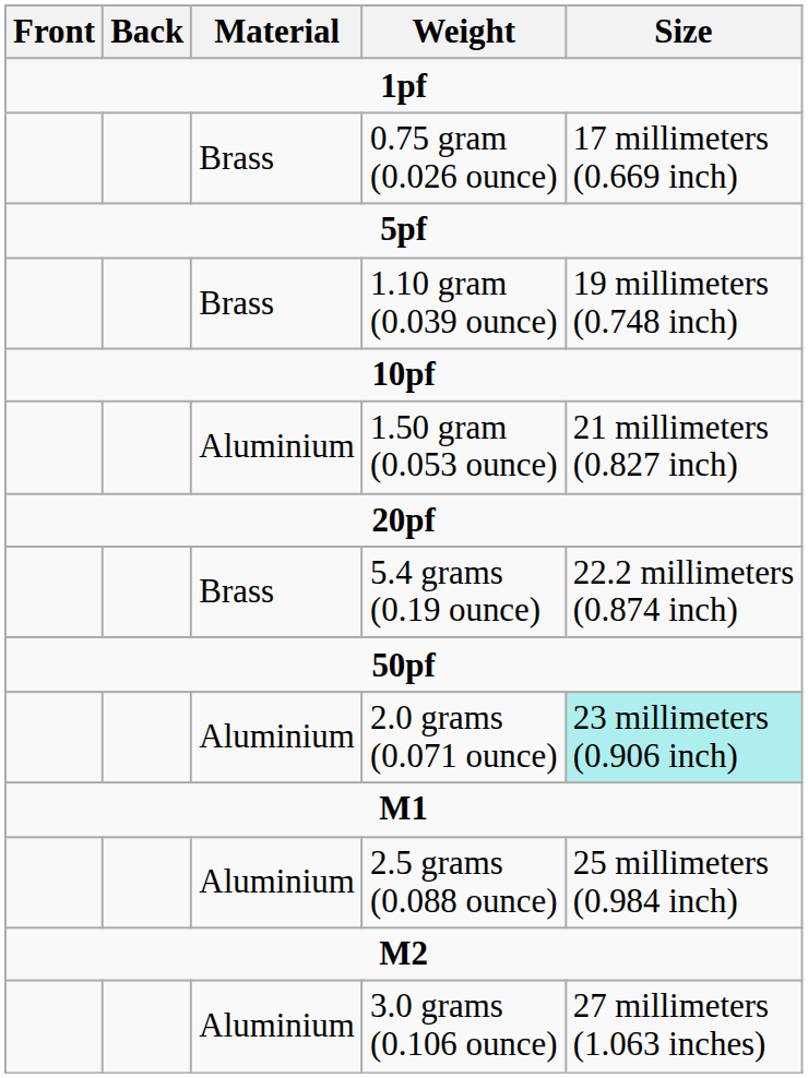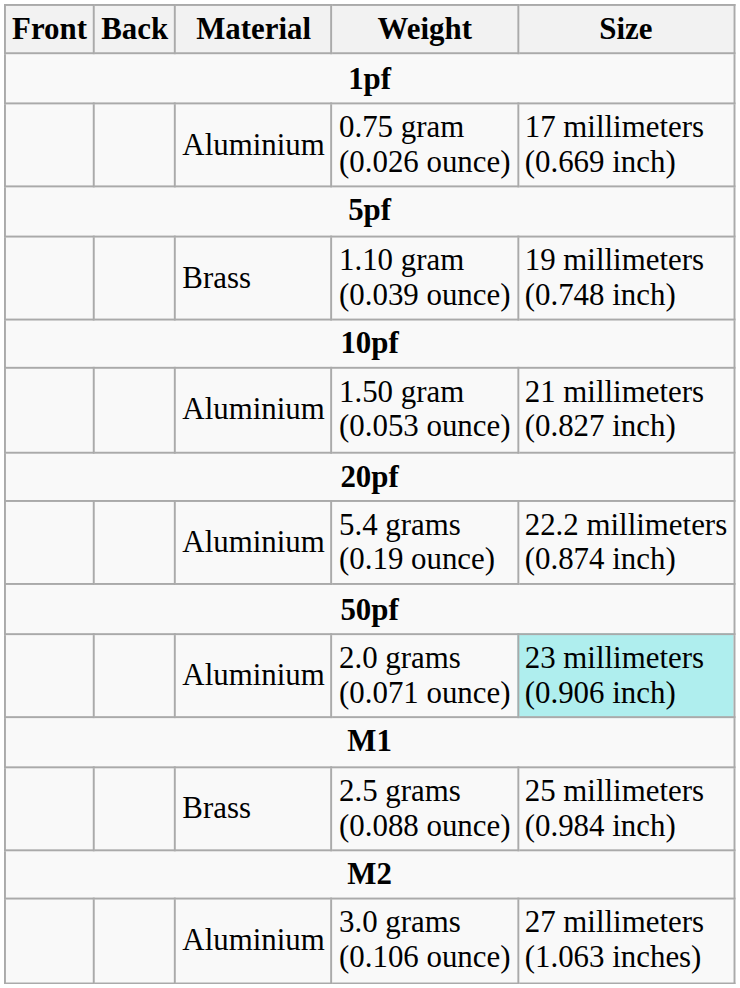0.75 gram (0.026 ounce) | Material: Brass -> Aluminium
5.4 grams (0.19 ounce) | Material: Brass -> Aluminium
2.5 grams (0.088 ounce) | Material: Aluminium -> Brass
